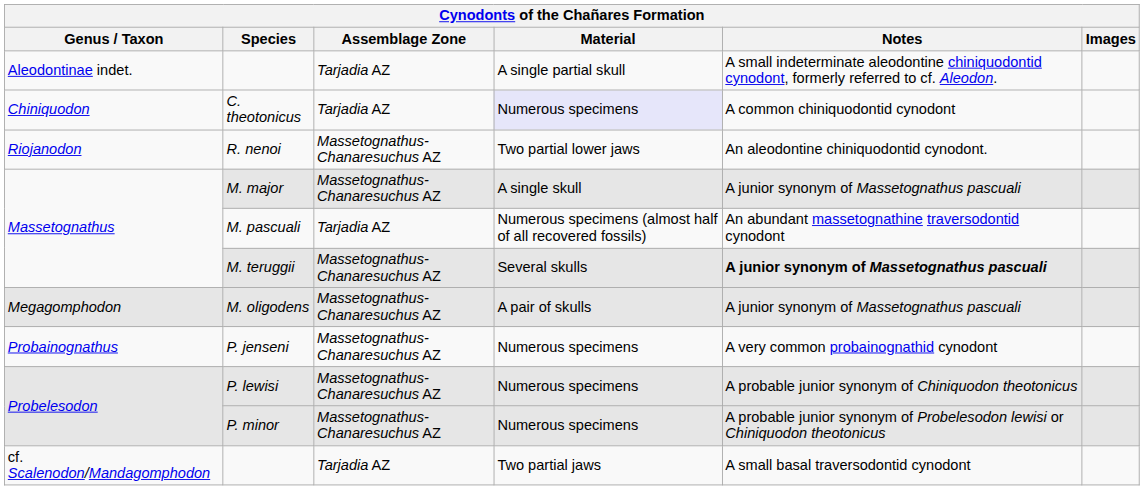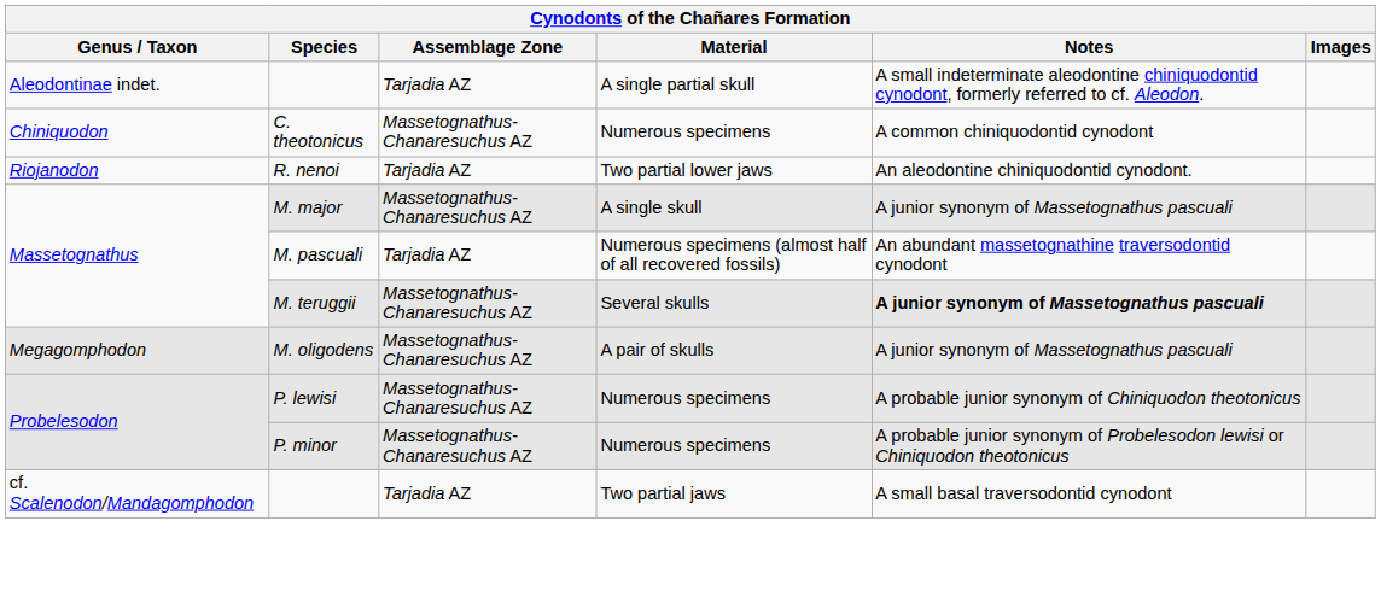C. theotonicus | Assemblage Zone: Tarjadia AZ -> Massetognathus-Chanaresuchus AZ
C. theotonicus | Material: lavender background -> no background
R. nenoi | Assemblage Zone: Massetognathus-Chanaresuchus AZ -> Tarjadia AZ
- row: Probainognathus | P. jenseni | Massetognathus-Chanaresuchus AZ | Numerous specimens | A very common probainognathid cynodont
